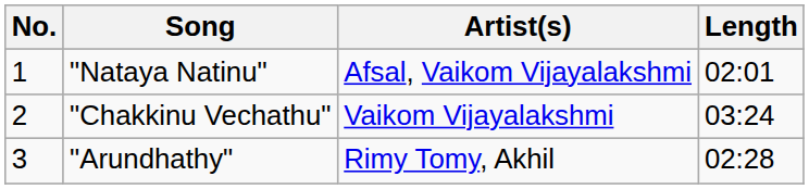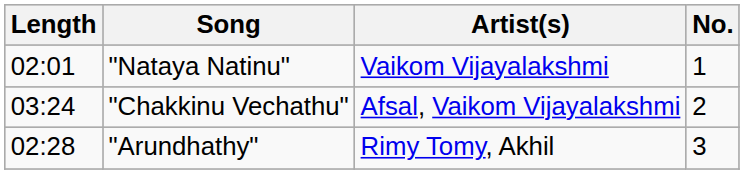columns swapped: No. <-> Length
"Nataya Natinu" | Artist(s): Afsal, Vaikom Vijayalakshmi -> Vaikom Vijayalakshmi
"Chakkinu Vechathu" | Artist(s): Vaikom Vijayalakshmi -> Afsal, Vaikom Vijayalakshmi
